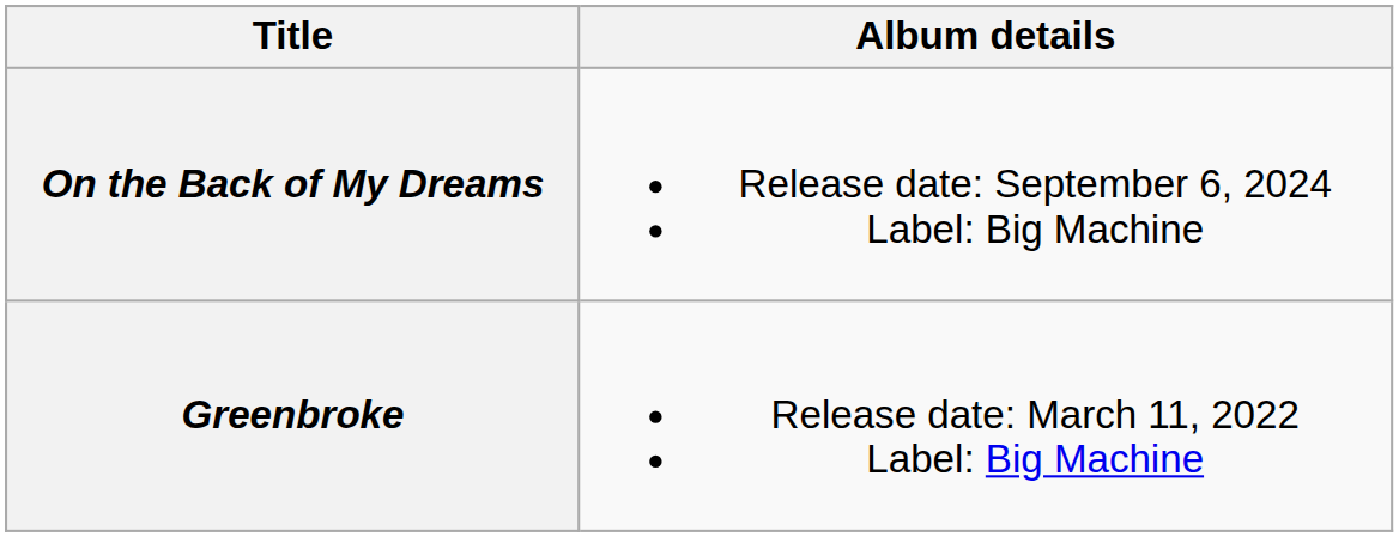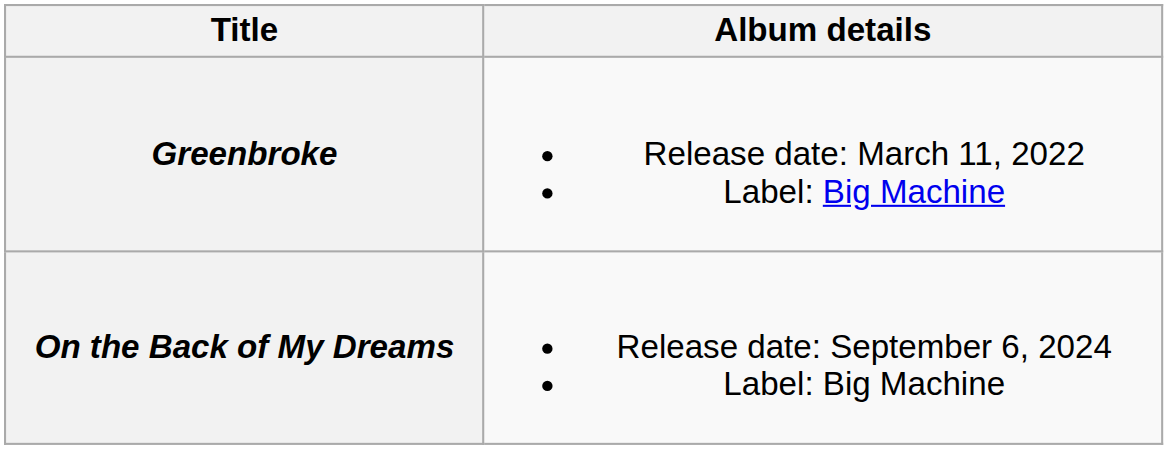rows swapped: Greenbroke <-> On the Back of My Dreams
